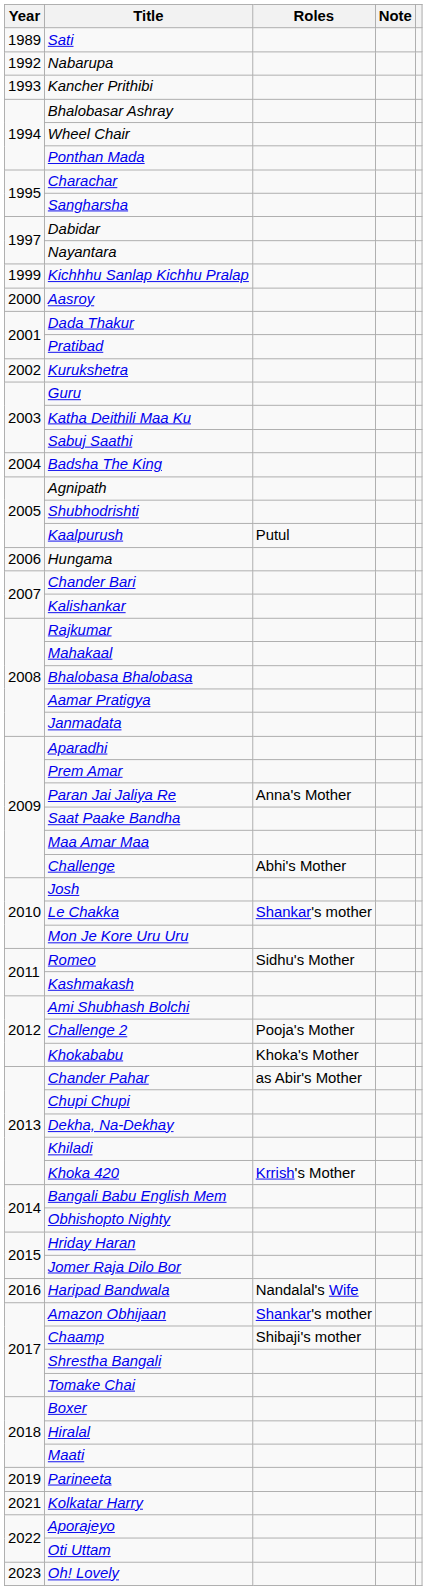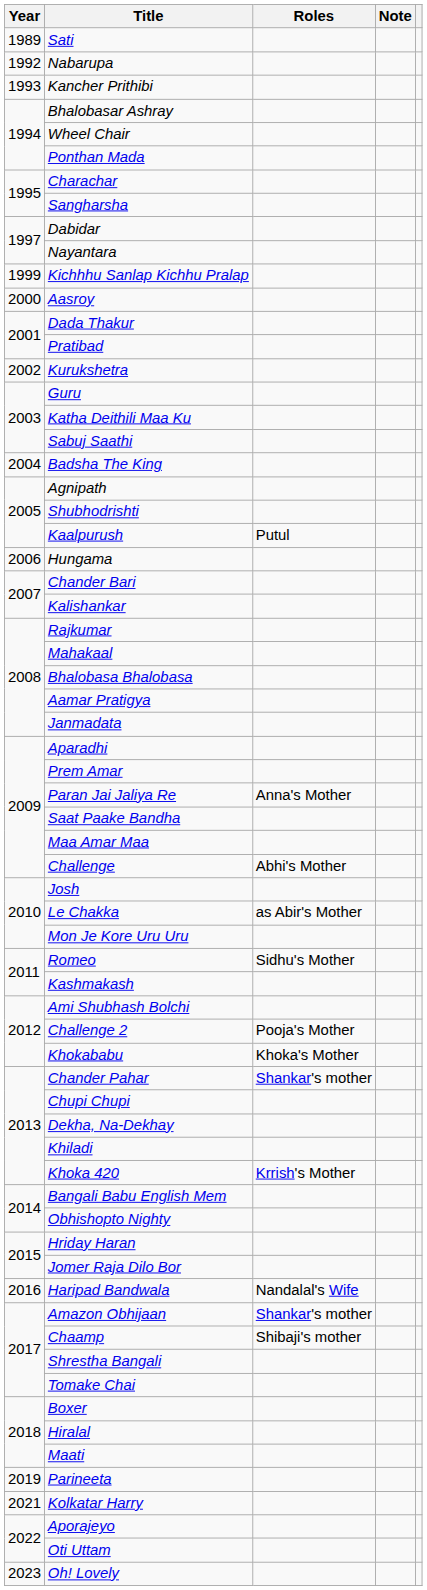Le Chakka | Roles: Shankar's mother -> as Abir's Mother
Chander Pahar | Roles: as Abir's Mother -> Shankar's mother
